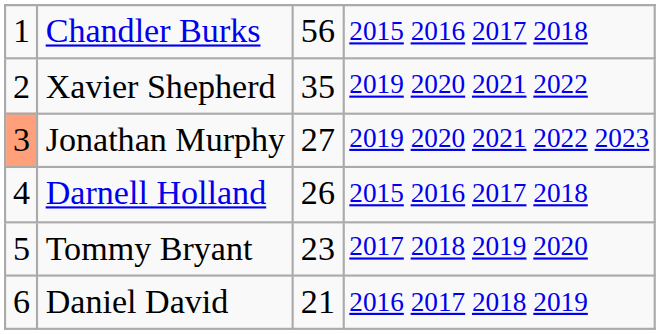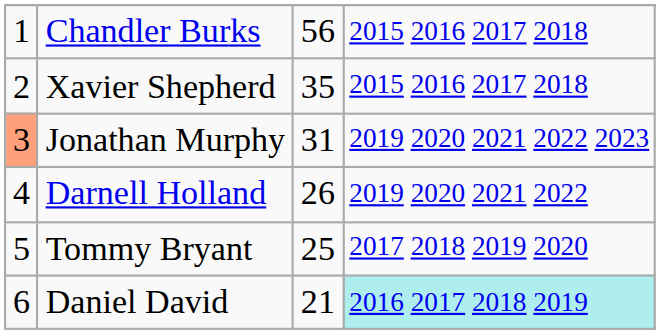Xavier Shepherd | column 4: 2019 2020 2021 2022 -> 2015 2016 2017 2018
Jonathan Murphy | column 3: 27 -> 31
Darnell Holland | column 4: 2015 2016 2017 2018 -> 2019 2020 2021 2022
Tommy Bryant | column 3: 23 -> 25
Daniel David | column 4: no background -> paleturquoise background
